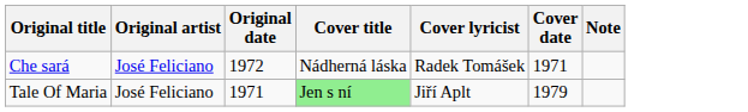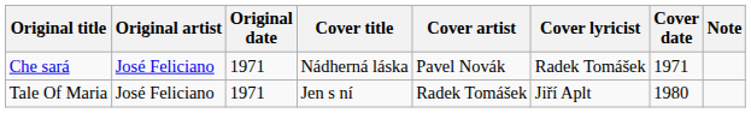+ column: Cover artist | Pavel Novák | Radek Tomášek
Che sará | Original date: 1972 -> 1971
Tale Of Maria | Cover title: lightgreen background -> no background
Tale Of Maria | Cover date: 1979 -> 1980
